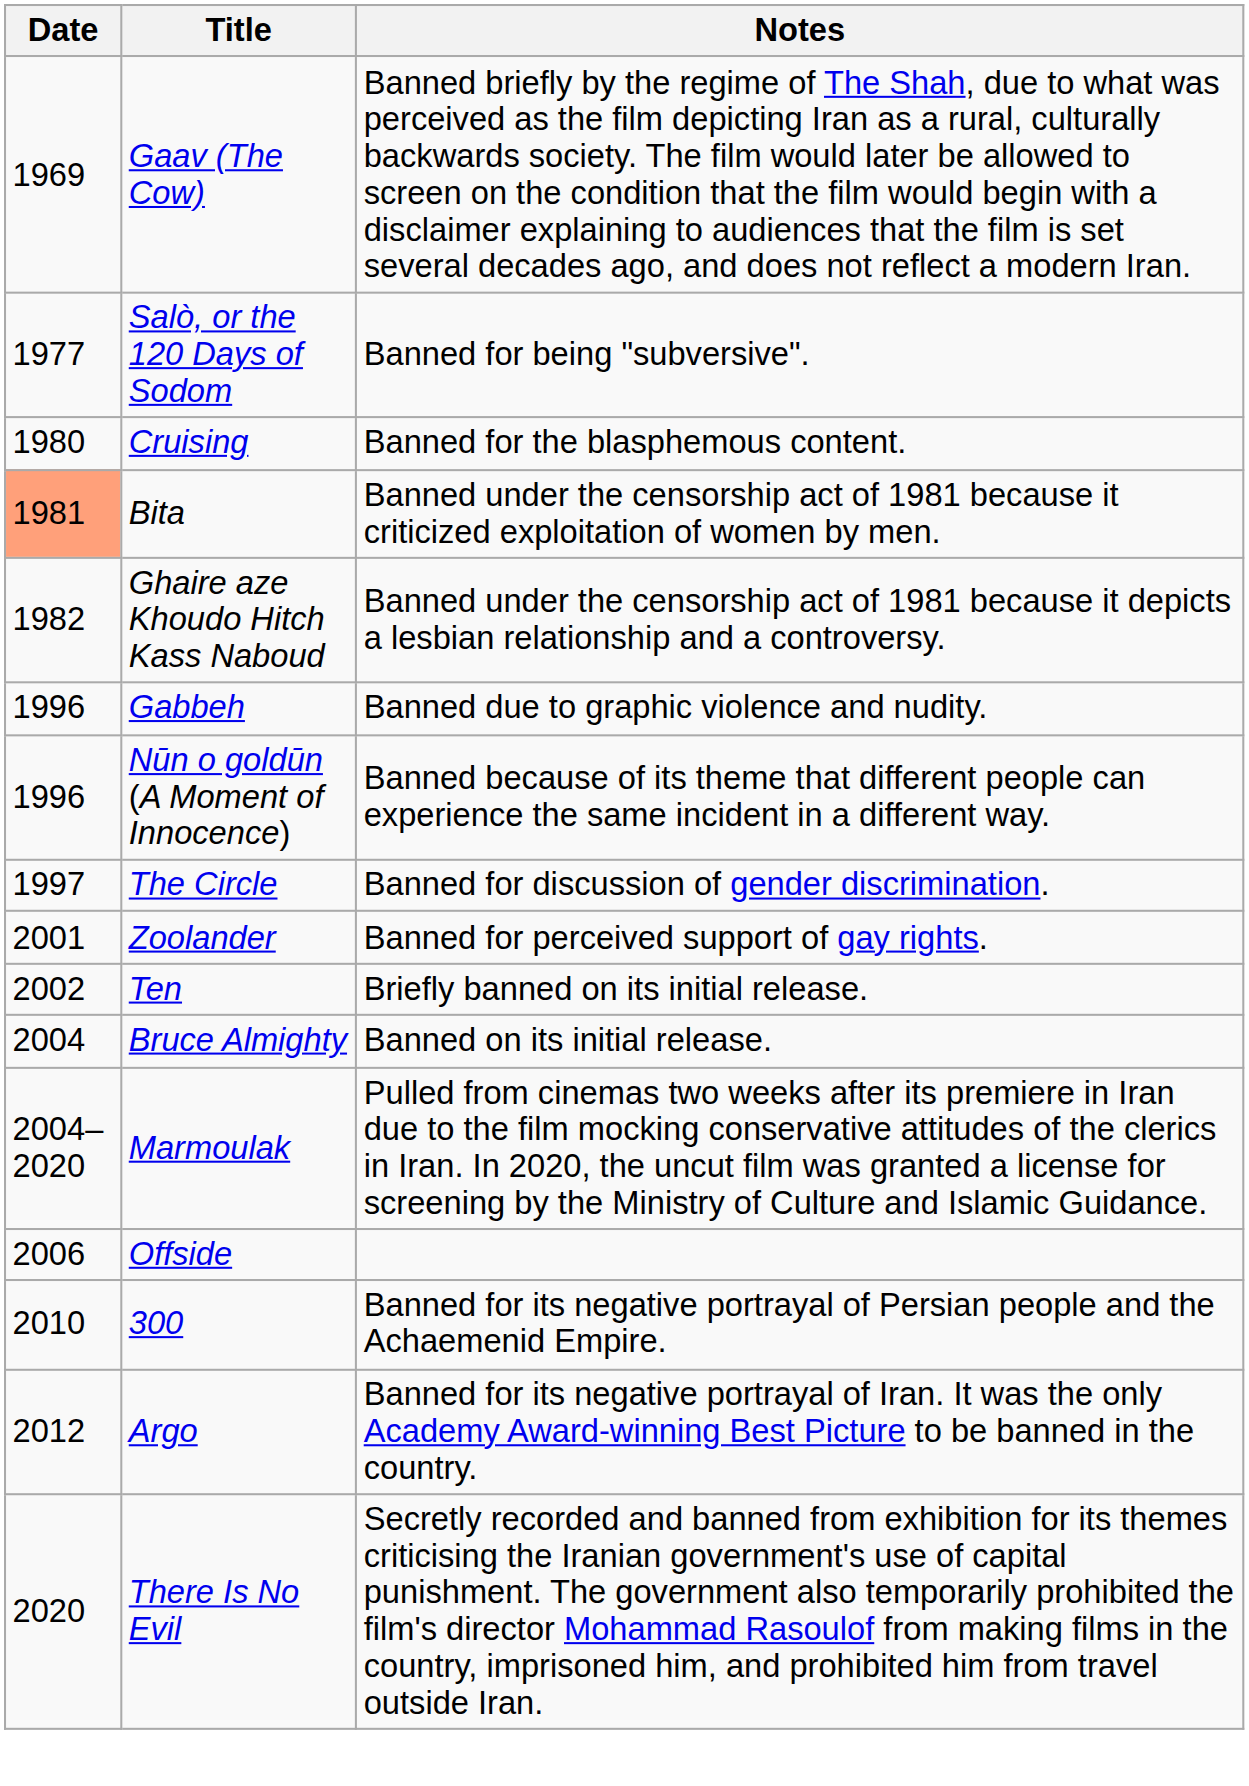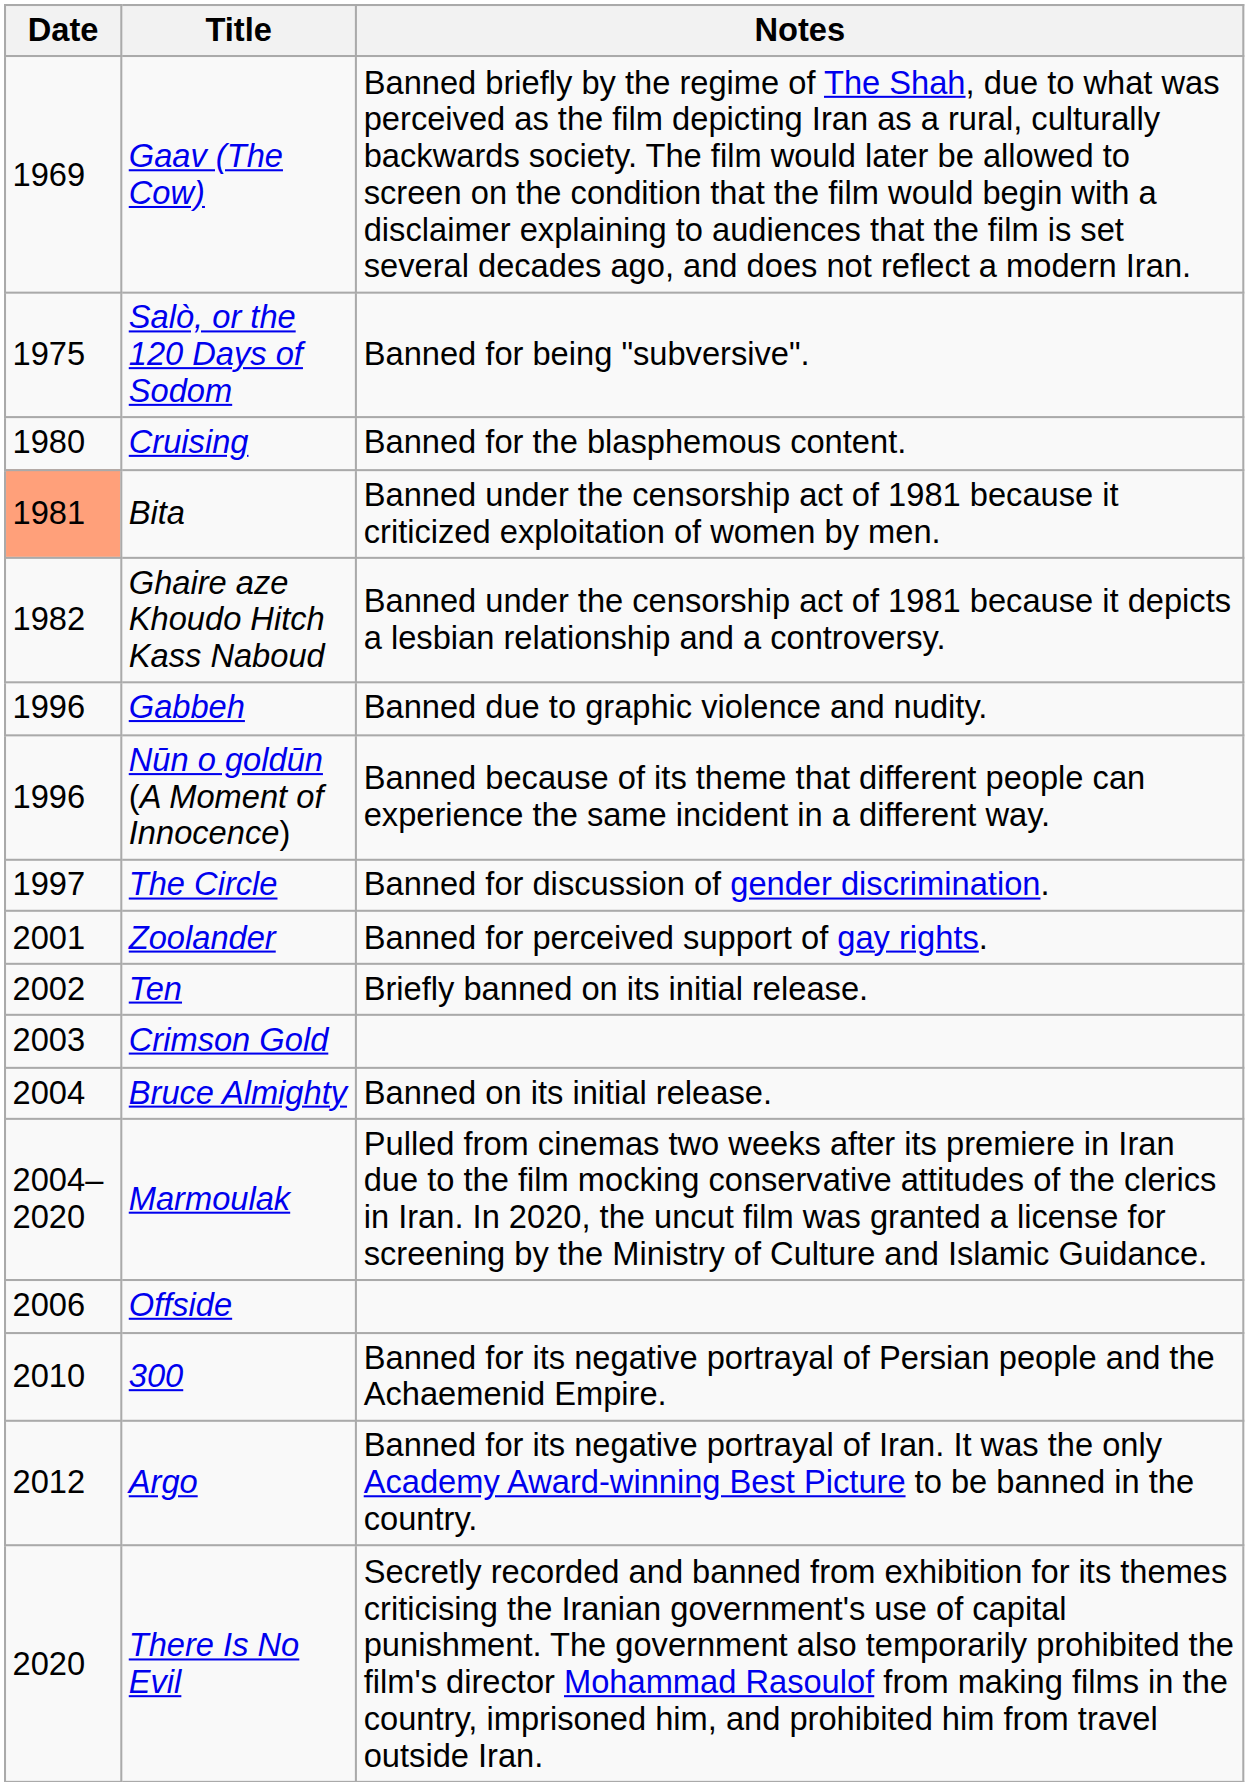Salò, or the 120 Days of Sodom | Date: 1977 -> 1975
+ row: 2003 | Crimson Gold
